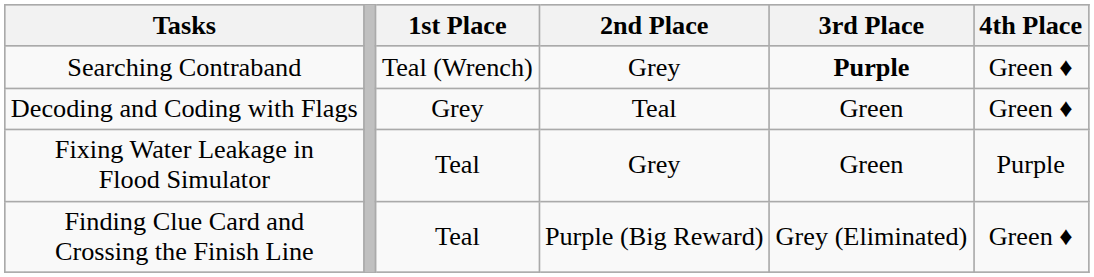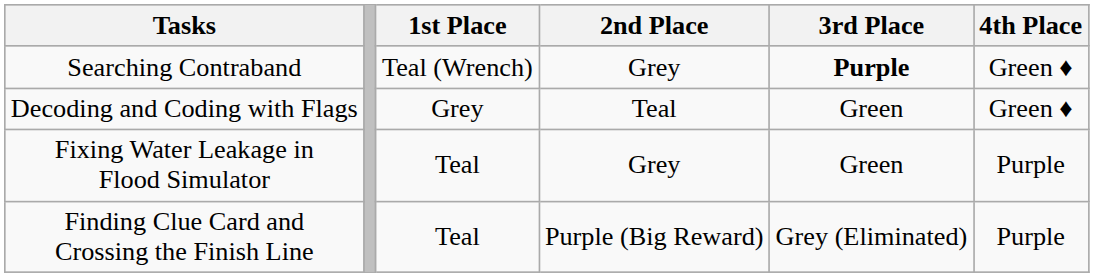Finding Clue Card and Crossing the Finish Line | 4th Place: Green ♦ -> Purple
